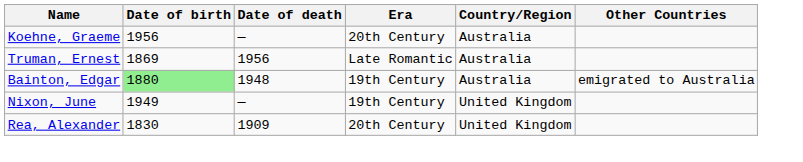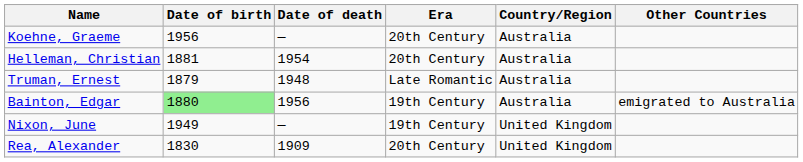+ row: Helleman, Christian | 1881 | 1954 | 20th Century | Australia
Truman, Ernest | Date of birth: 1869 -> 1879
Truman, Ernest | Date of death: 1956 -> 1948
Bainton, Edgar | Date of death: 1948 -> 1956
